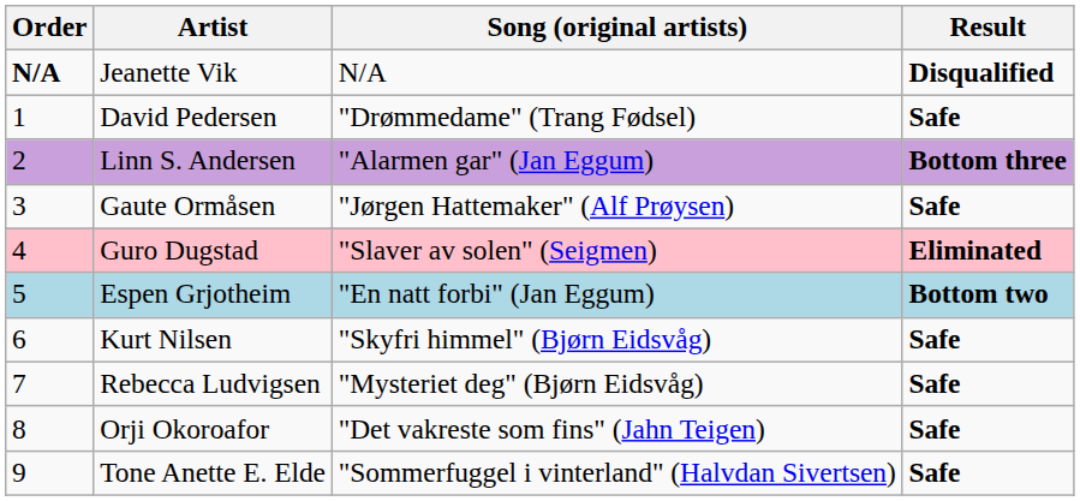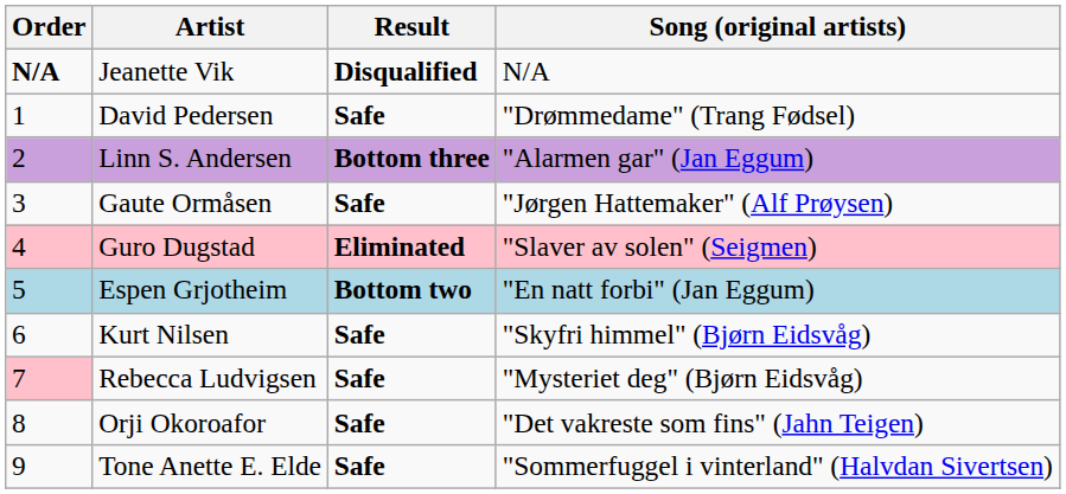columns swapped: Song (original artists) <-> Result
Rebecca Ludvigsen | Order: no background -> pink background
